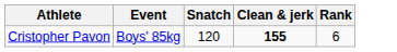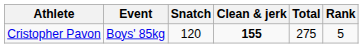+ column: Total | 275
Cristopher Pavon | Rank: 6 -> 5
